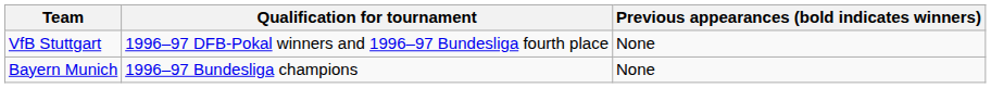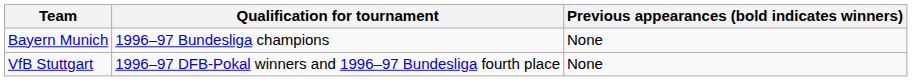rows swapped: Bayern Munich <-> VfB Stuttgart
